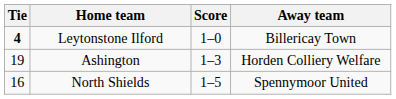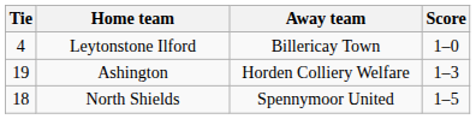columns swapped: Score <-> Away team
Leytonstone Ilford | Tie: bold -> normal
North Shields | Tie: 16 -> 18
